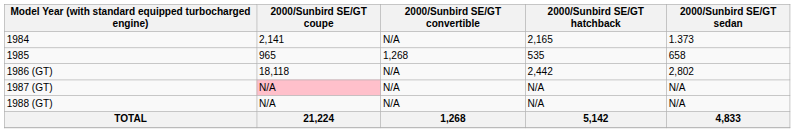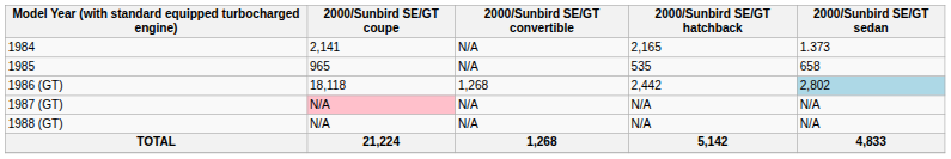1985 | 2000/Sunbird SE/GT convertible: 1,268 -> N/A
1986 (GT) | 2000/Sunbird SE/GT convertible: N/A -> 1,268
1986 (GT) | 2000/Sunbird SE/GT sedan: no background -> lightblue background
